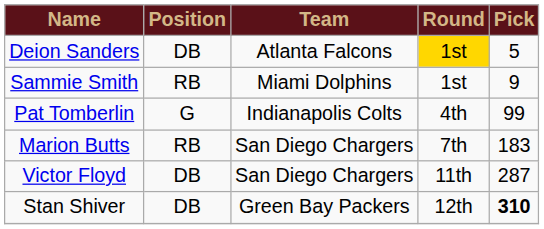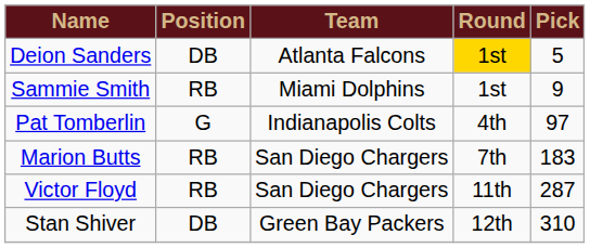Pat Tomberlin | Pick: 99 -> 97
Victor Floyd | Position: DB -> RB
Stan Shiver | Pick: bold -> normal
